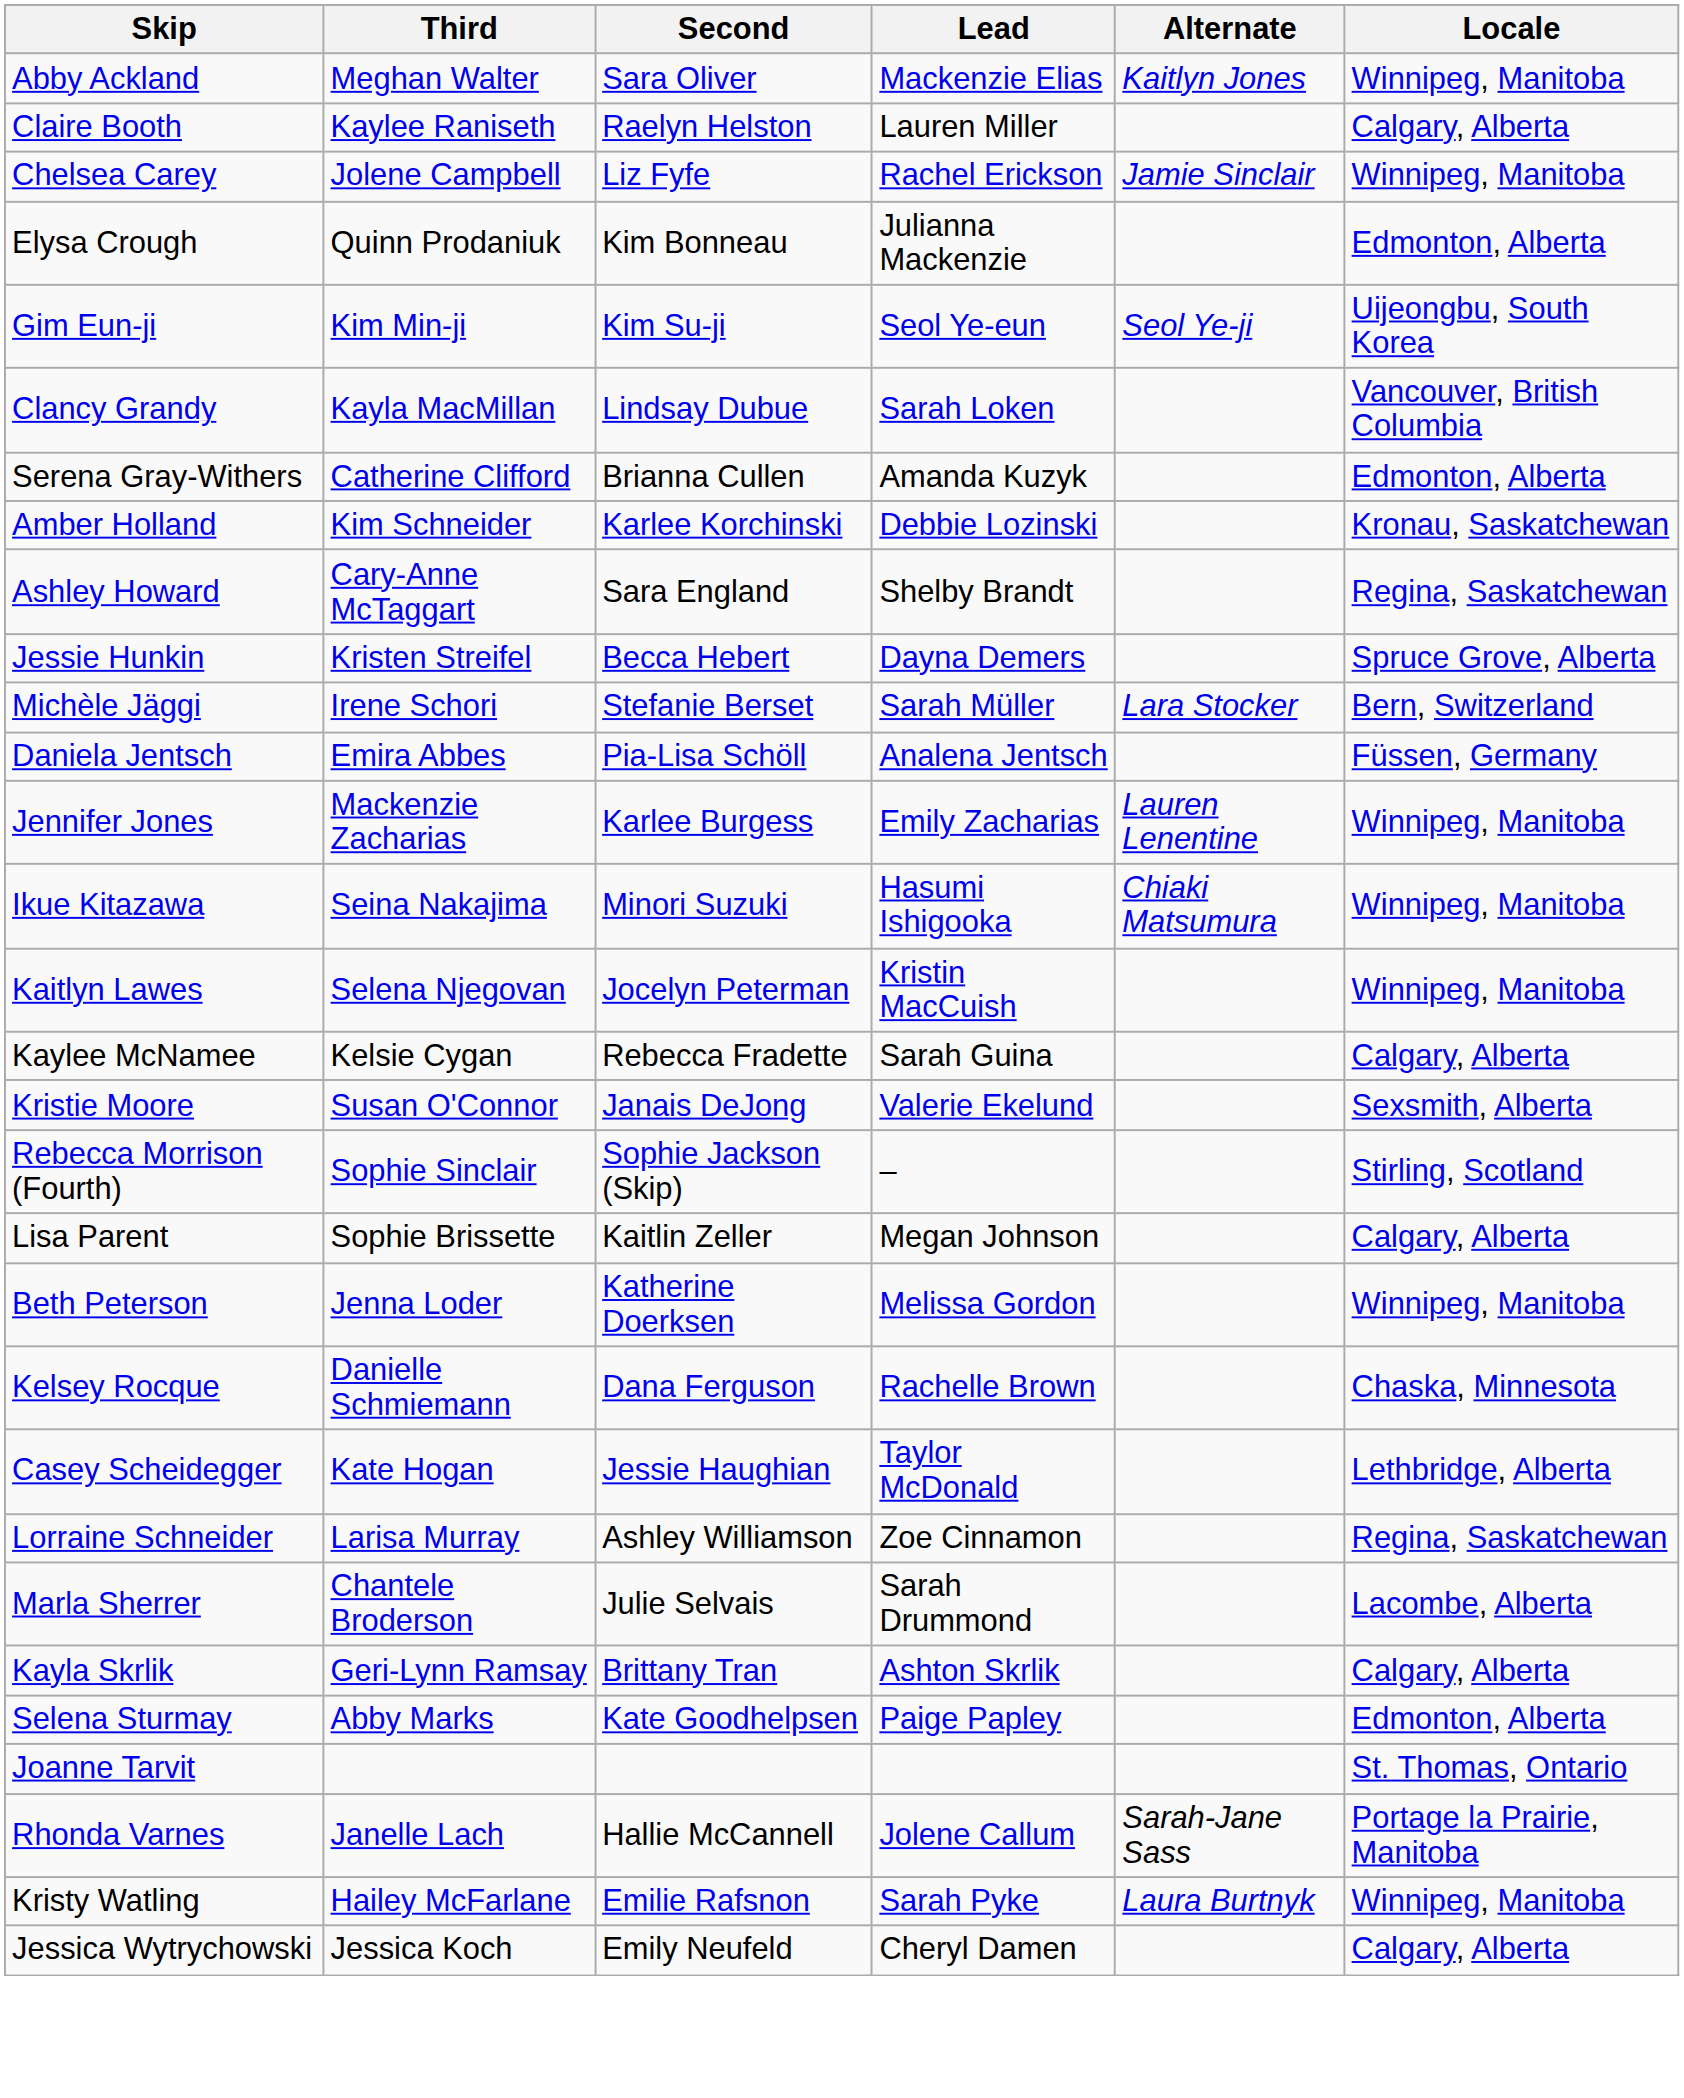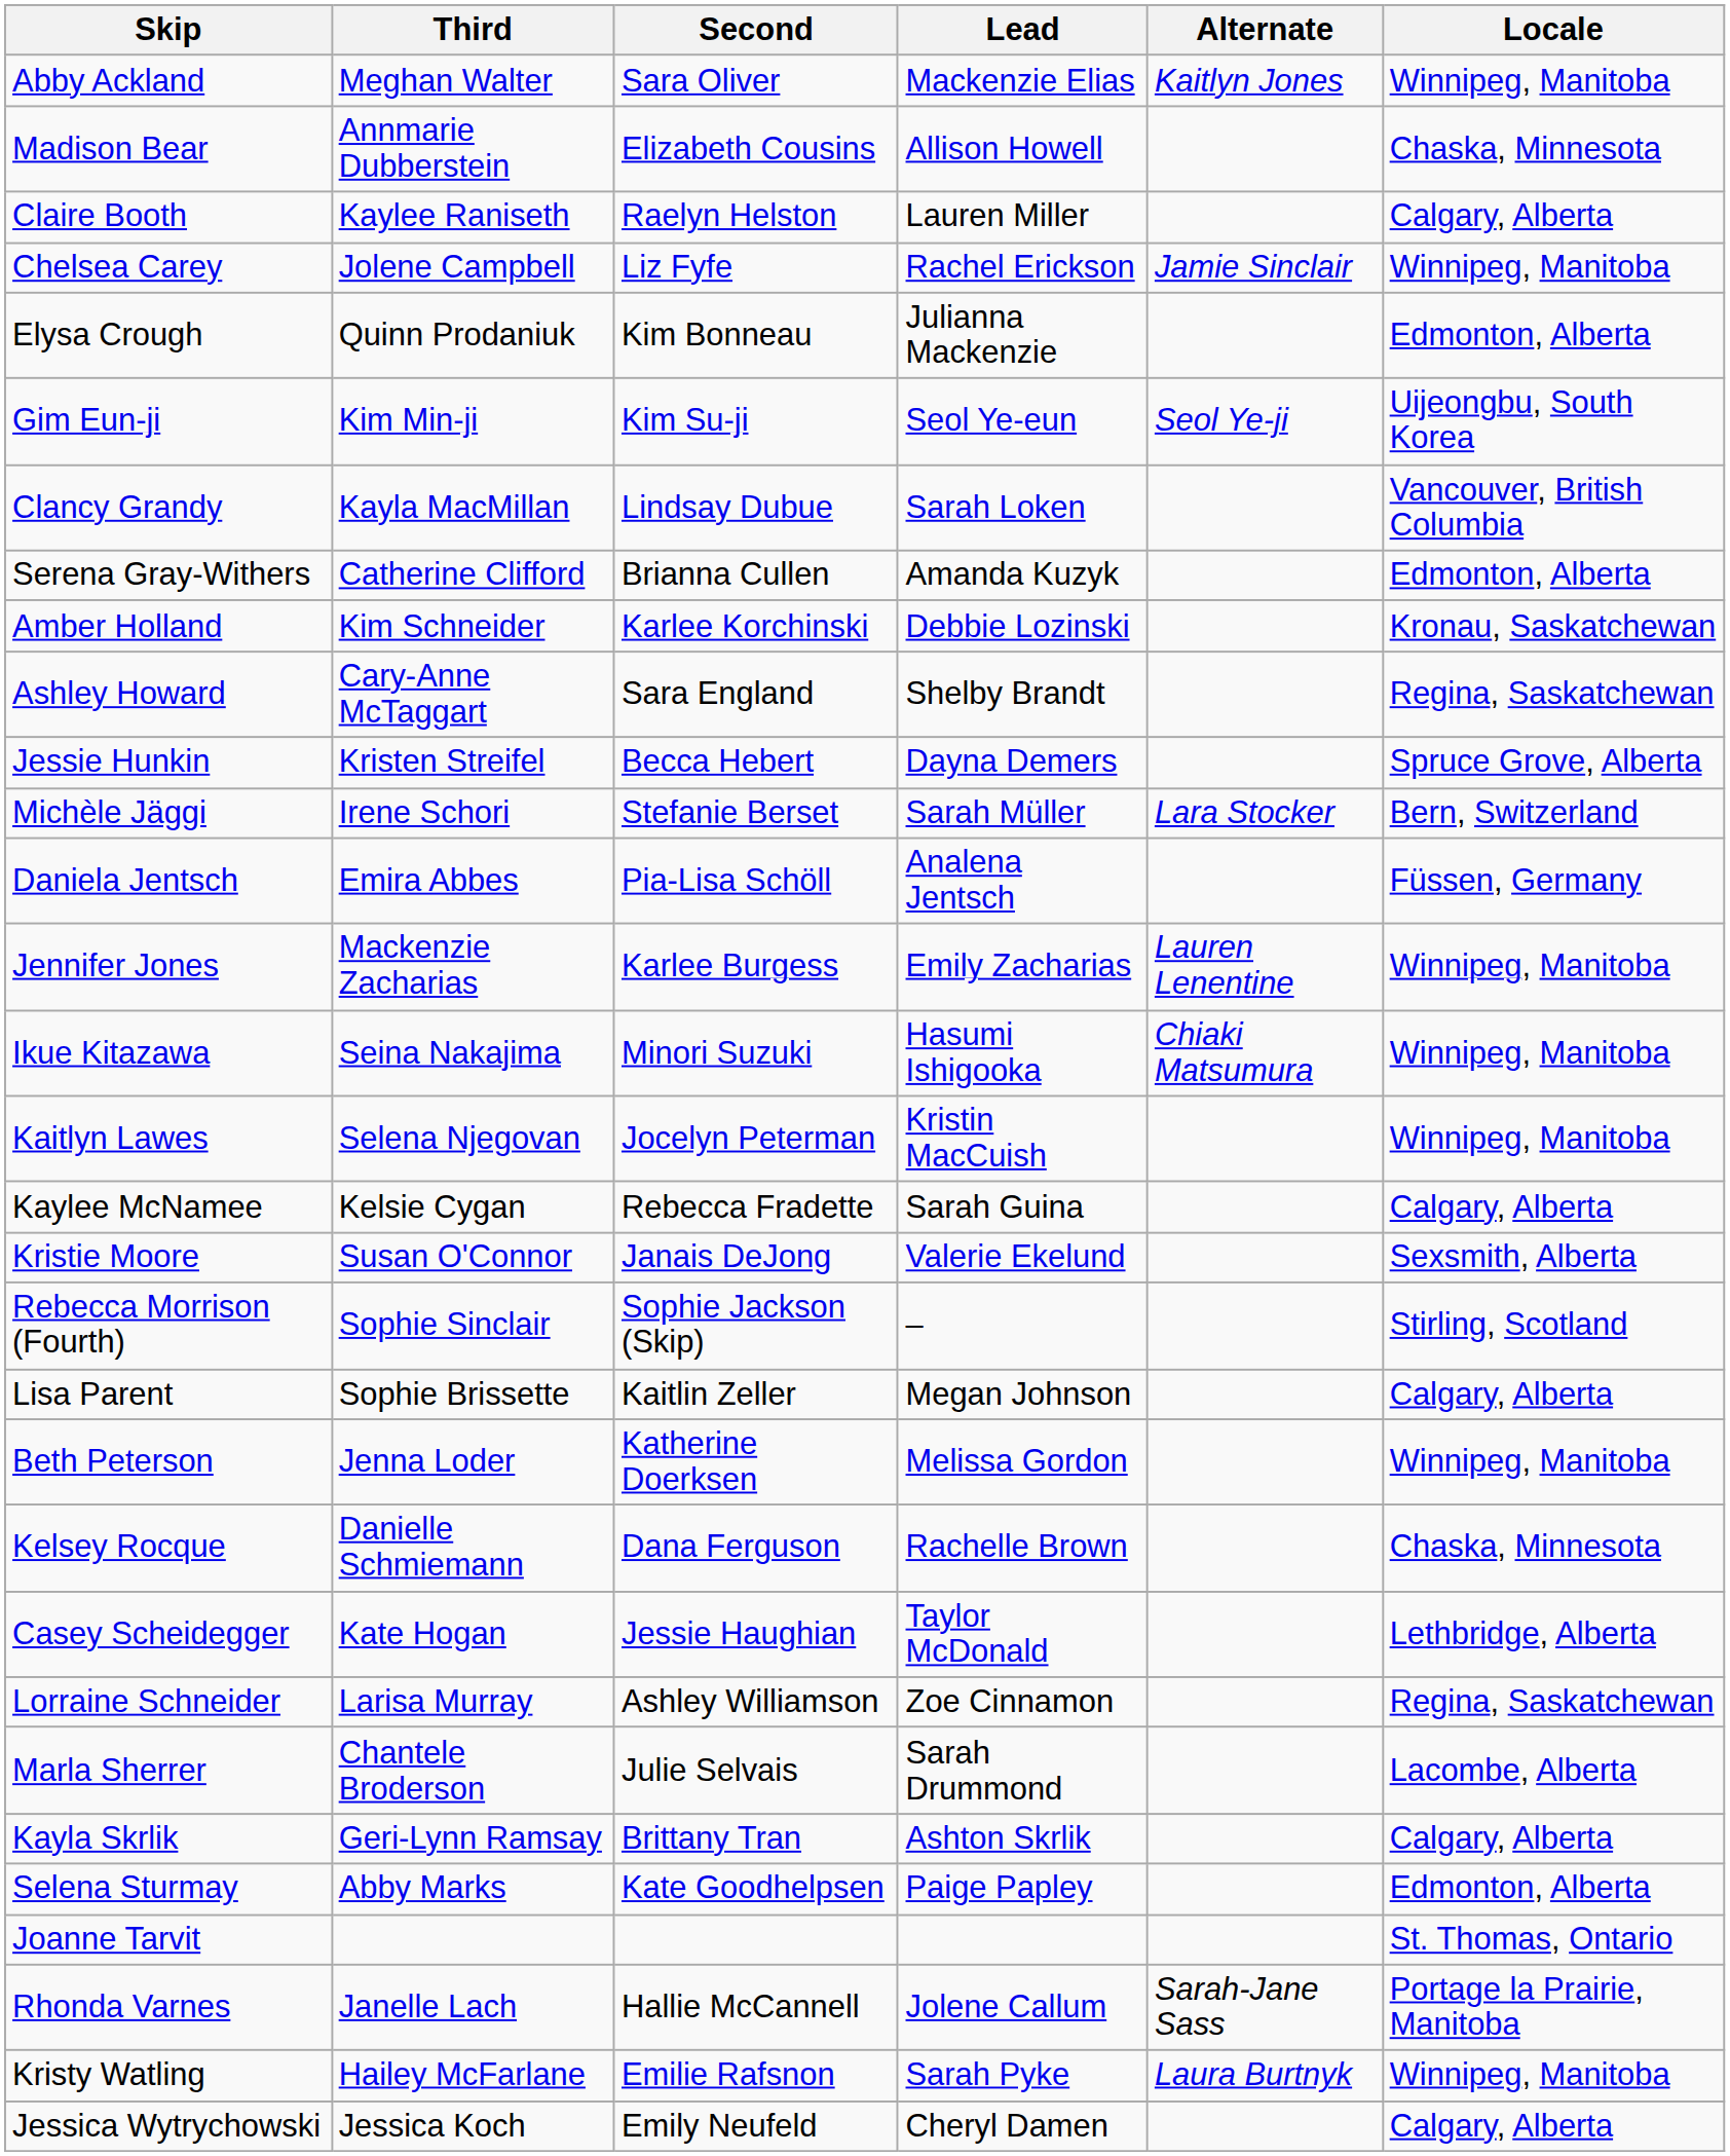+ row: Madison Bear | Annmarie Dubberstein | Elizabeth Cousins | Allison Howell | Chaska, Minnesota
